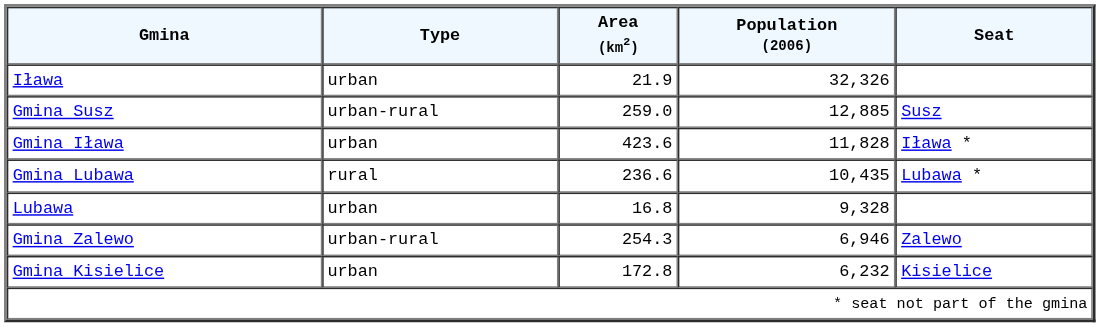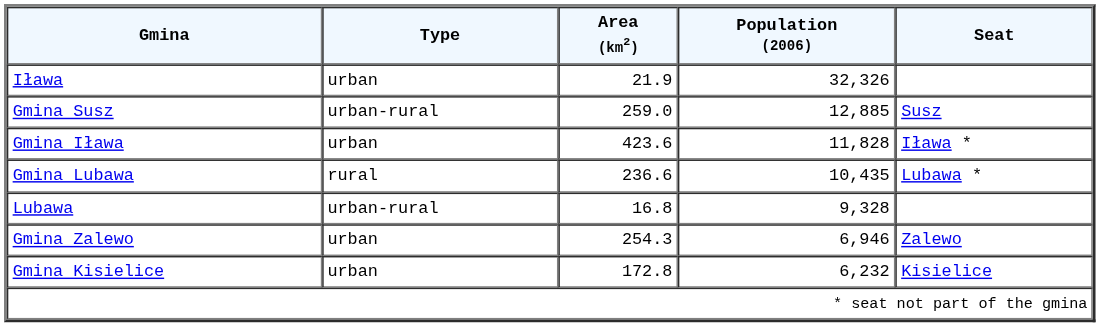Lubawa | Type: urban -> urban-rural
Gmina Zalewo | Type: urban-rural -> urban
